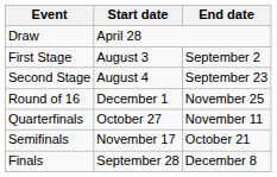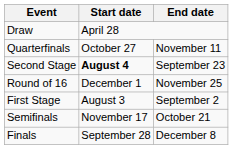rows swapped: First Stage <-> Quarterfinals
Second Stage | Start date: normal -> bold
